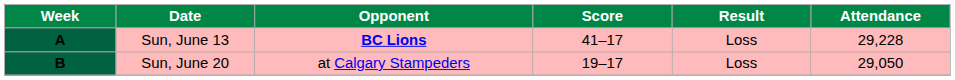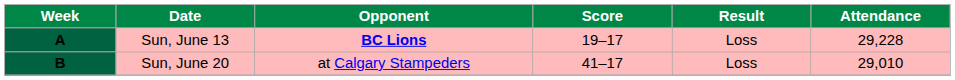A | Score: 41–17 -> 19–17
B | Score: 19–17 -> 41–17
B | Attendance: 29,050 -> 29,010
